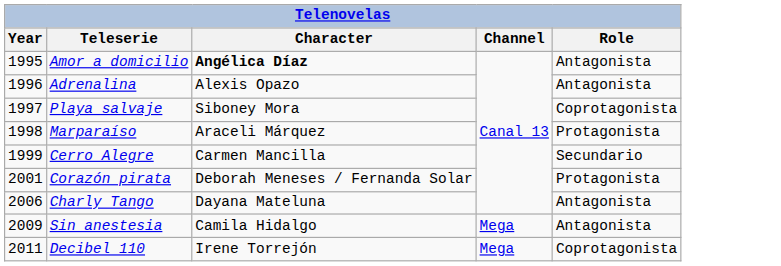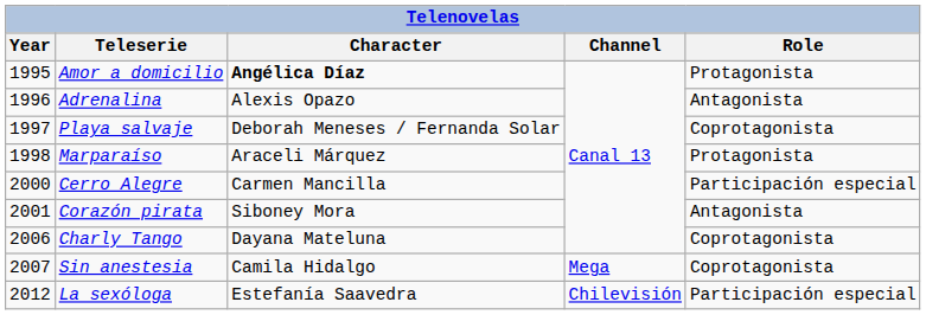Amor a domicilio | Role: Antagonista -> Protagonista
Playa salvaje | Character: Siboney Mora -> Deborah Meneses / Fernanda Solar
Cerro Alegre | Year: 1999 -> 2000
Cerro Alegre | Role: Secundario -> Participación especial
Corazón pirata | Character: Deborah Meneses / Fernanda Solar -> Siboney Mora
Corazón pirata | Role: Protagonista -> Antagonista
Charly Tango | Role: Antagonista -> Coprotagonista
Sin anestesia | Year: 2009 -> 2007
Sin anestesia | Role: Antagonista -> Coprotagonista
- row: 2011 | Decibel 110 | Irene Torrejón | Mega | Coprotagonista
+ row: 2012 | La sexóloga | Estefanía Saavedra | Chilevisión | Participación especial
